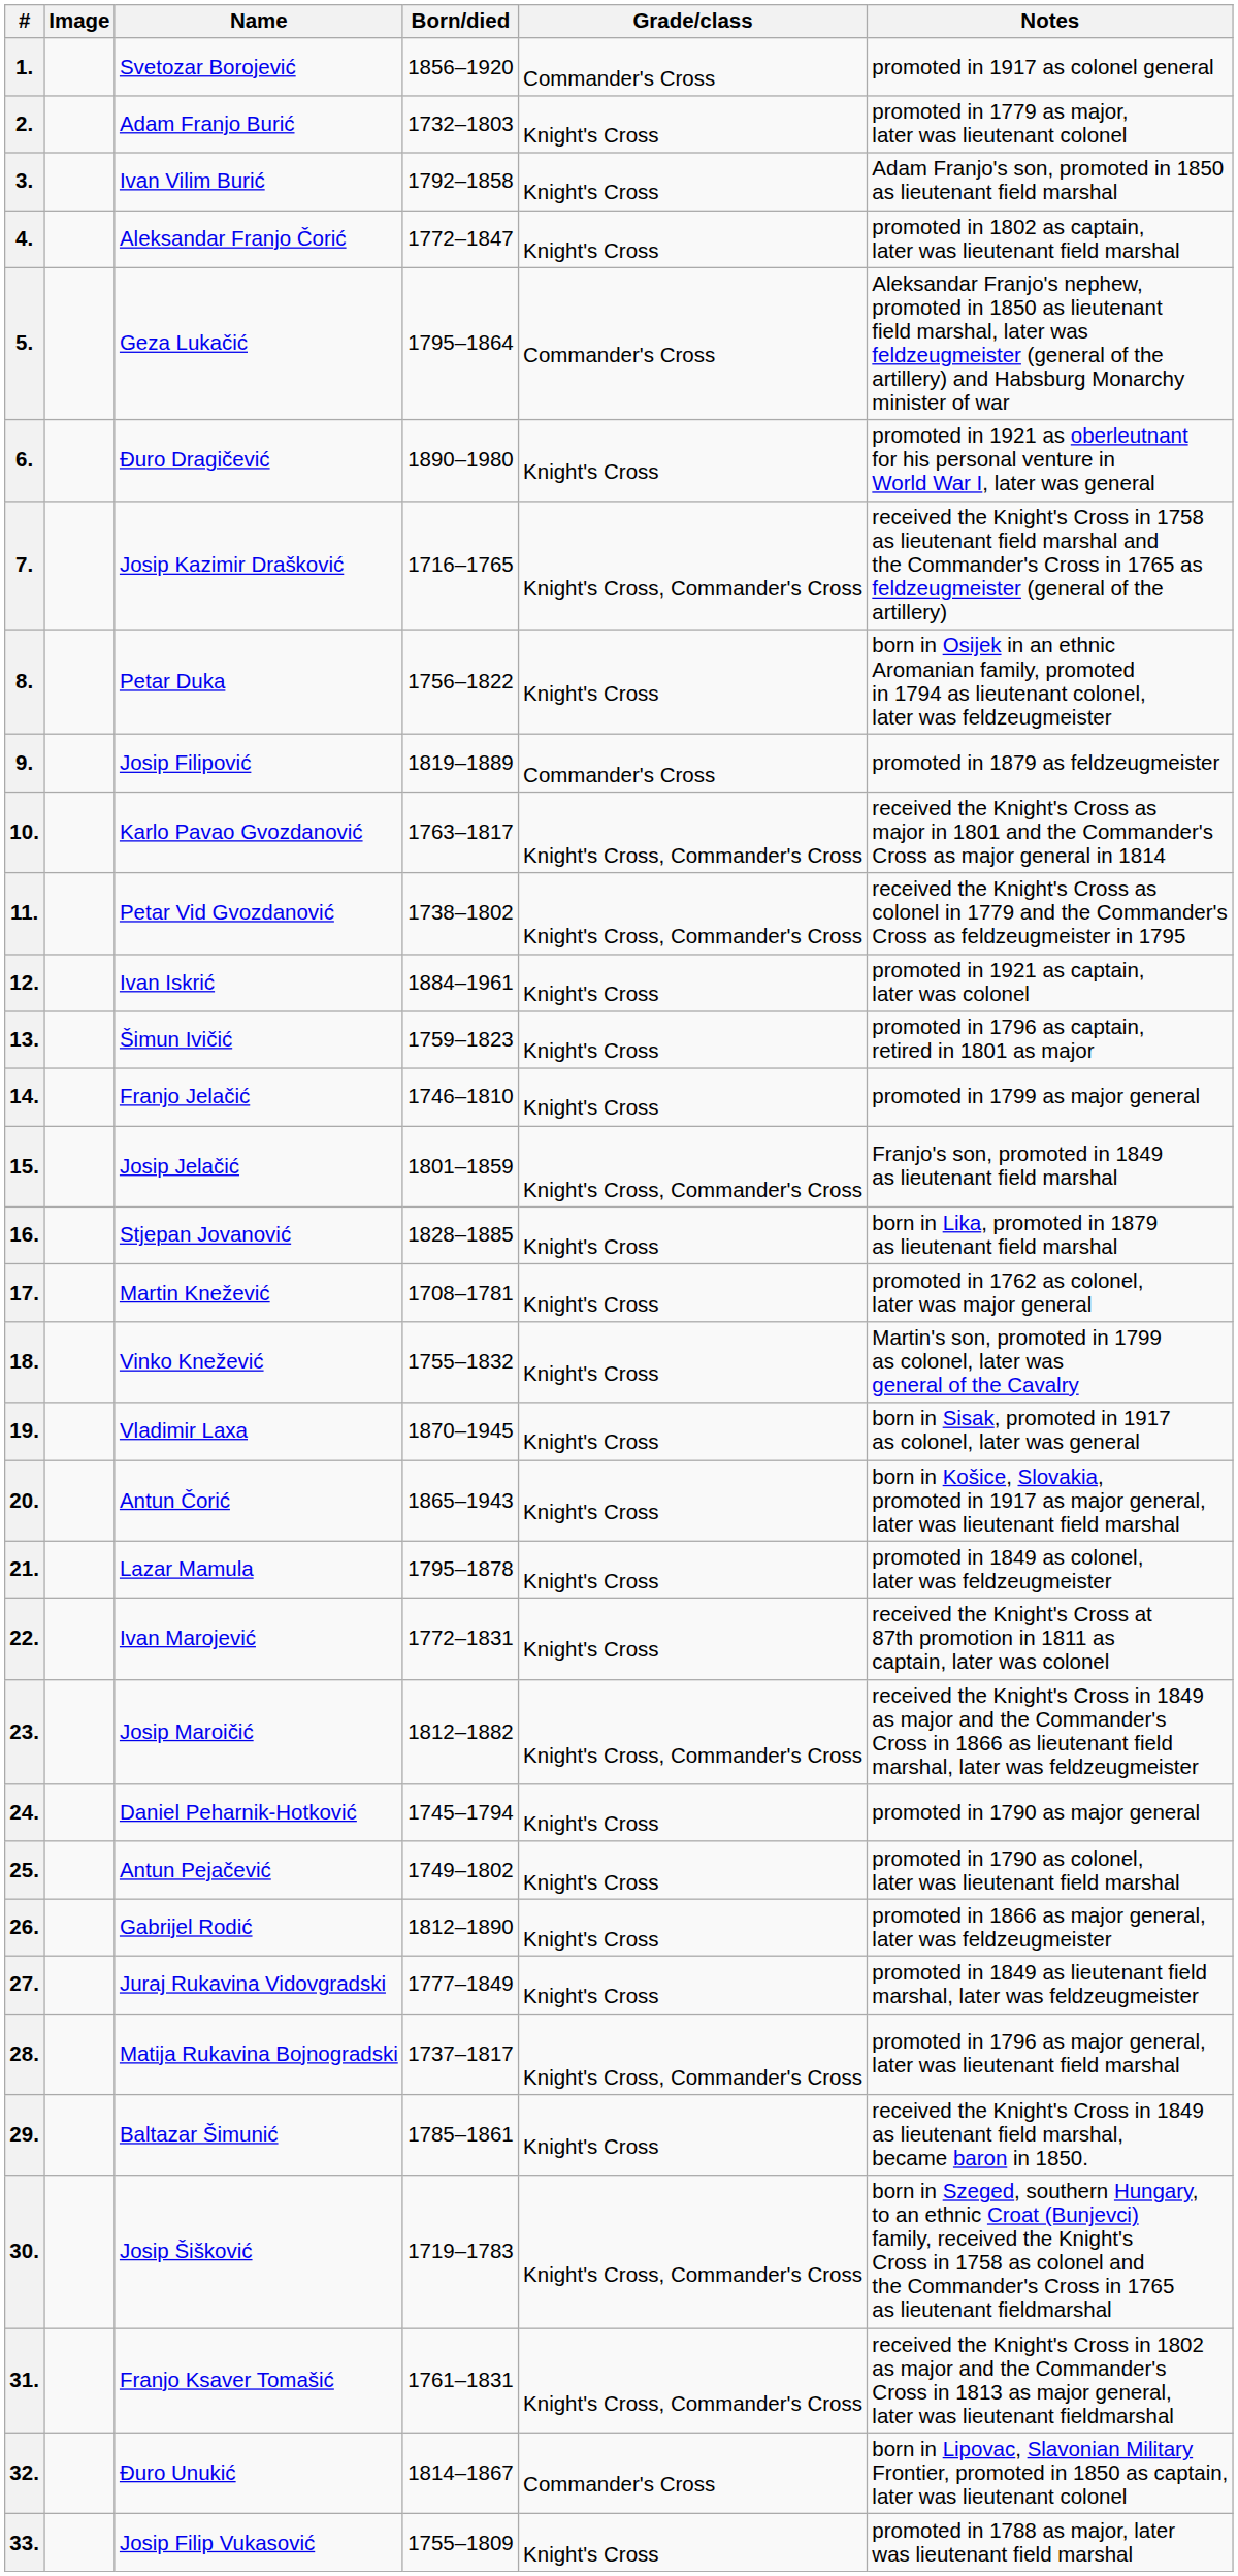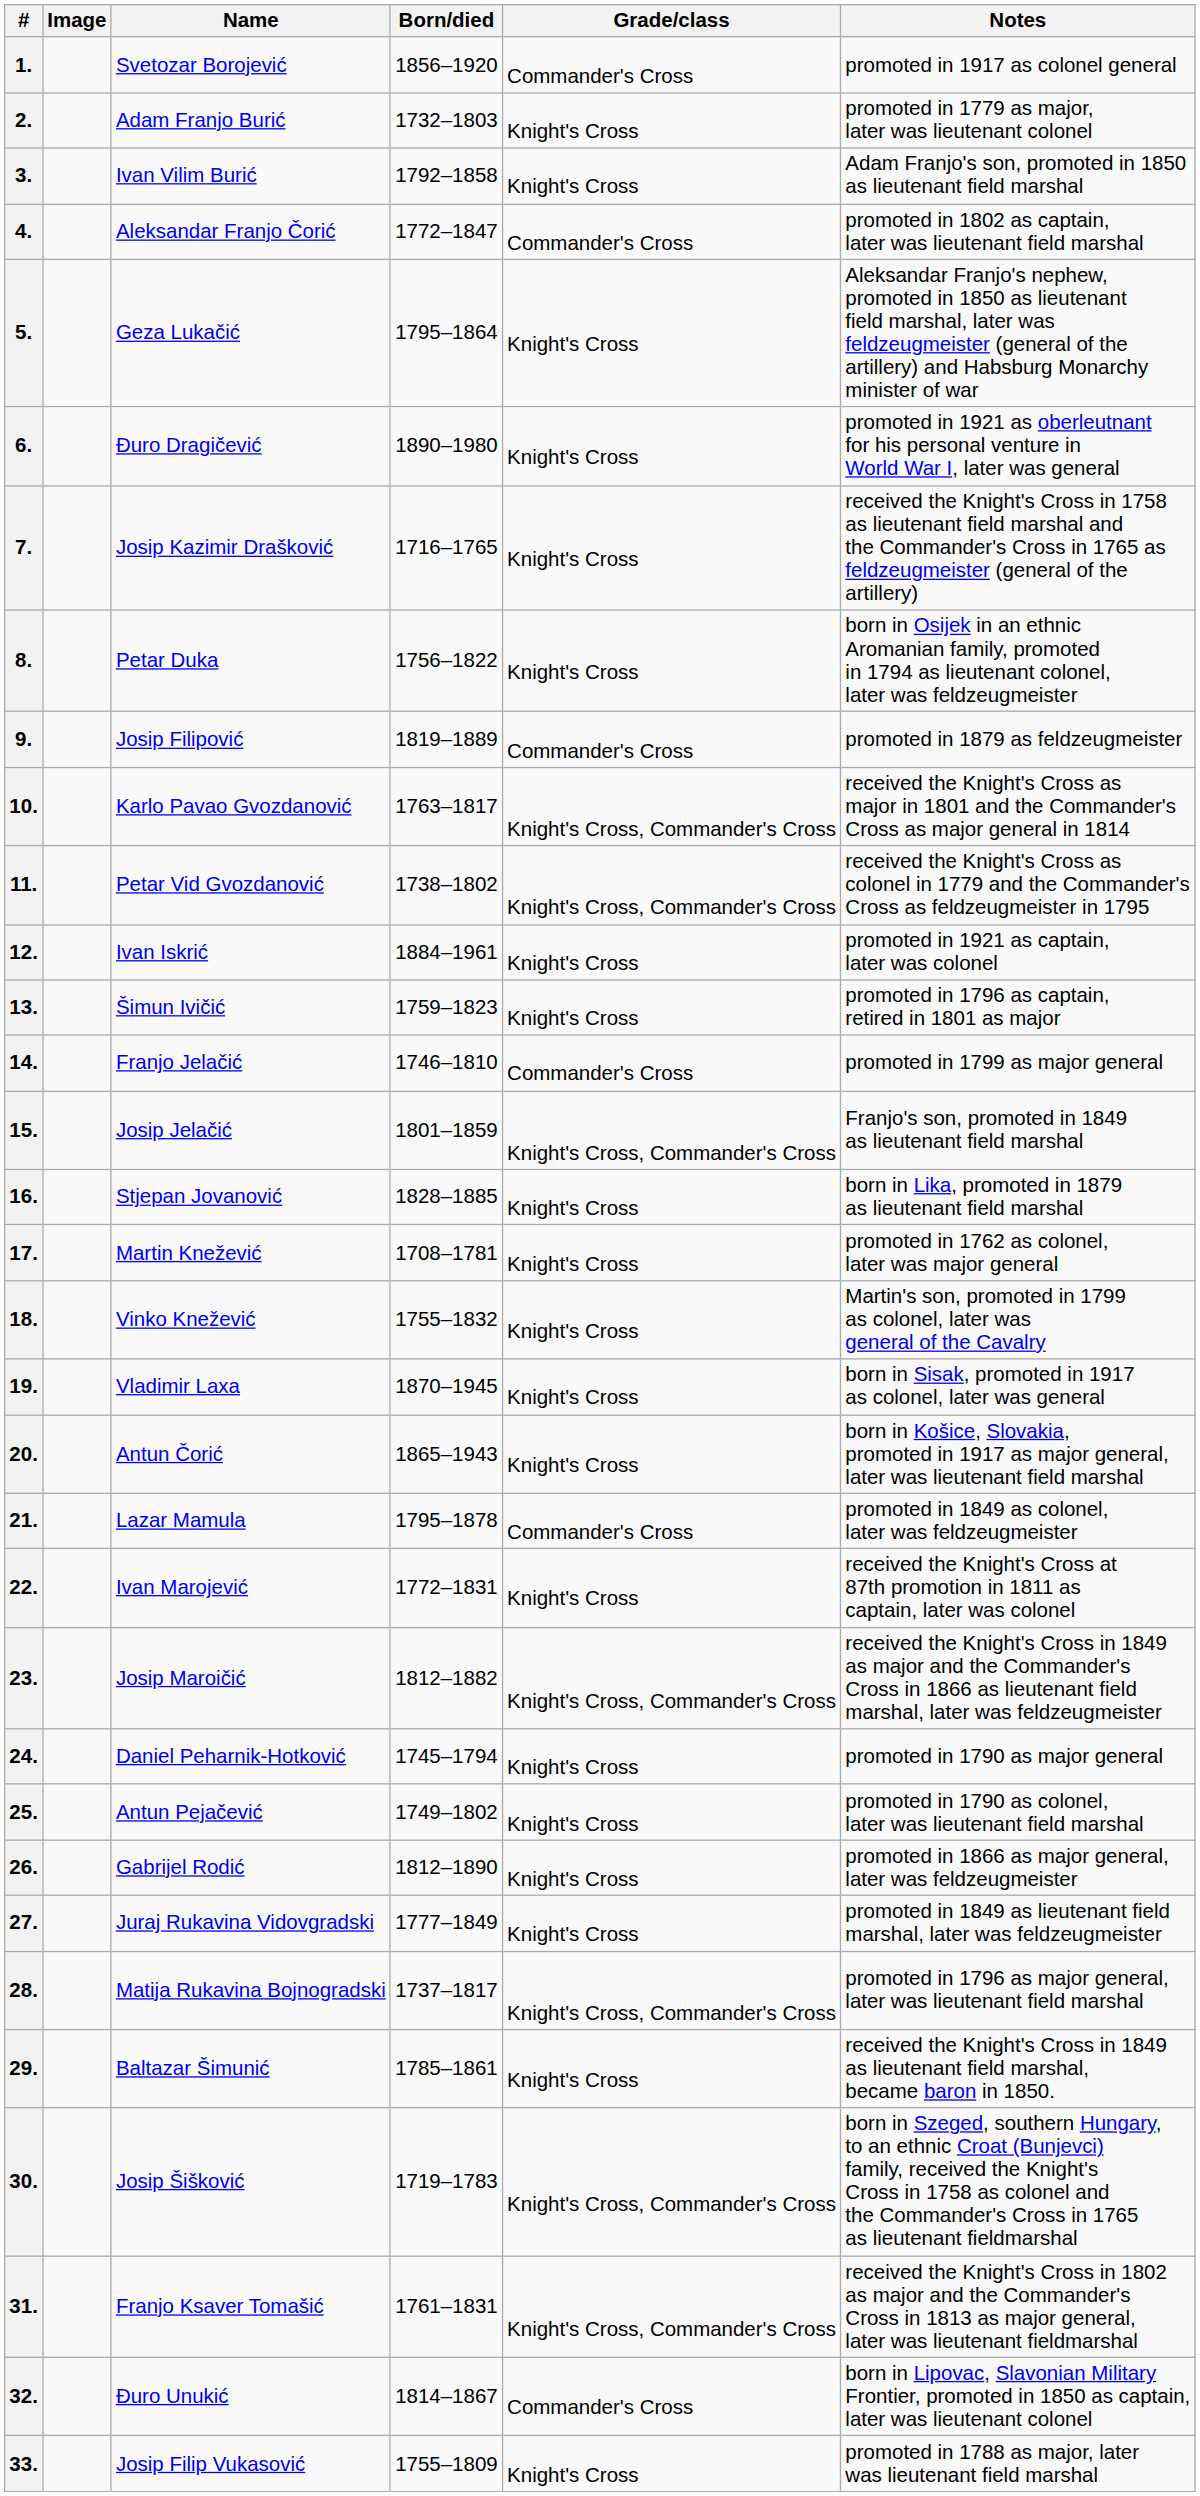4. | Grade/class: Knight's Cross -> Commander's Cross
5. | Grade/class: Commander's Cross -> Knight's Cross
7. | Grade/class: Knight's Cross, Commander's Cross -> Knight's Cross
14. | Grade/class: Knight's Cross -> Commander's Cross
21. | Grade/class: Knight's Cross -> Commander's Cross
